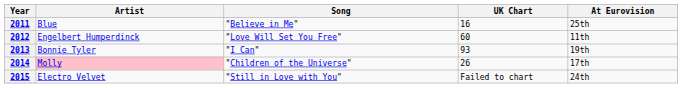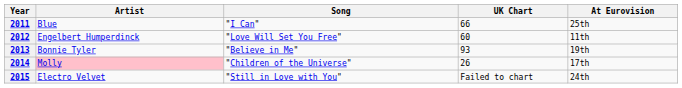2011 | Song: "Believe in Me" -> "I Can"
2011 | UK Chart: 16 -> 66
2013 | Song: "I Can" -> "Believe in Me"
